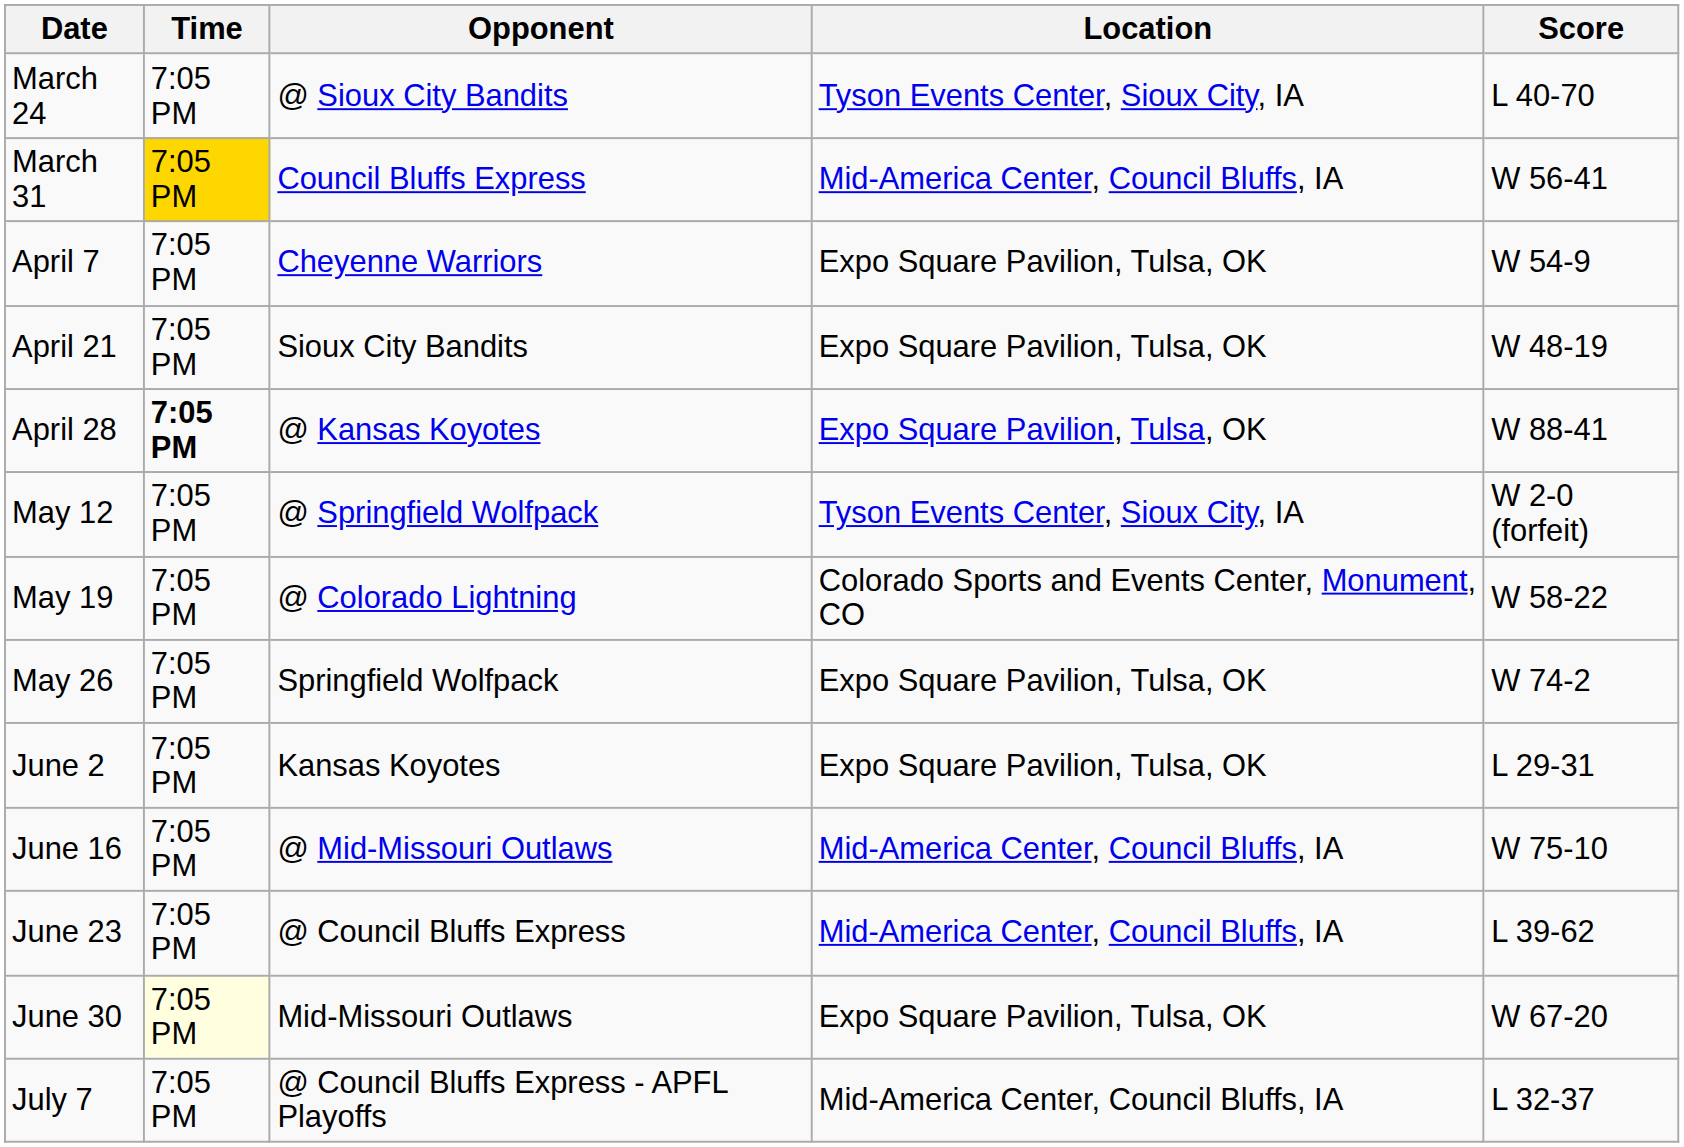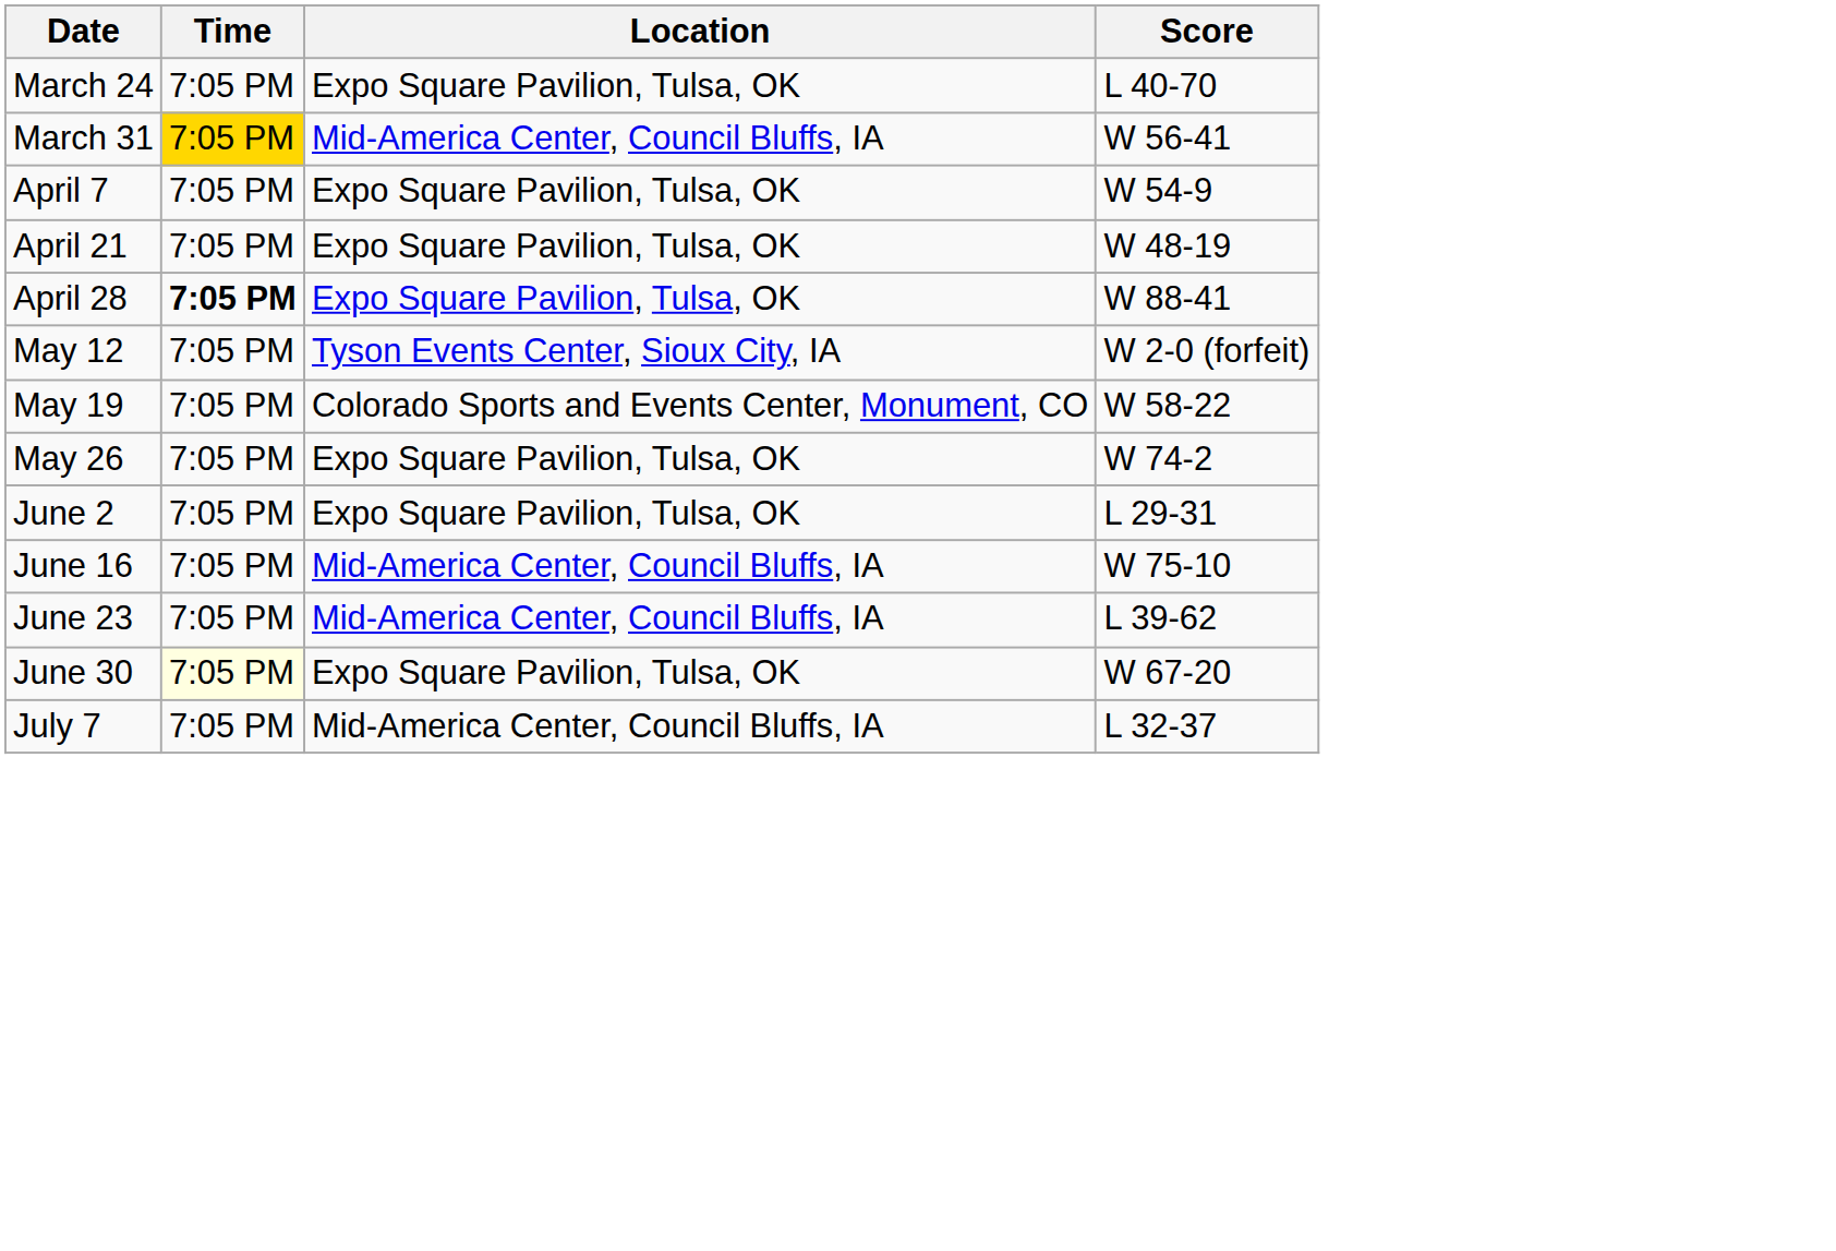- column: Opponent | @ Sioux City Bandits | Council Bluffs Express | Cheyenne Warriors | Sioux City Bandits | @ Kansas Koyotes | @ Springfield Wolfpack | @ Colorado Lightning | Springfield Wolfpack | Kansas Koyotes | @ Mid-Missouri Outlaws | @ Council Bluffs Express | Mid-Missouri Outlaws | @ Council Bluffs Express - APFL Playoffs
March 24 | Location: Tyson Events Center, Sioux City, IA -> Expo Square Pavilion, Tulsa, OK
